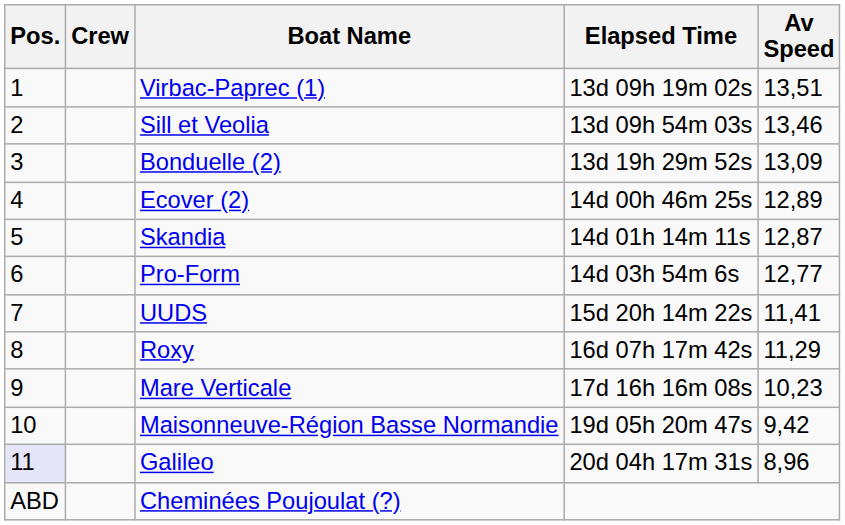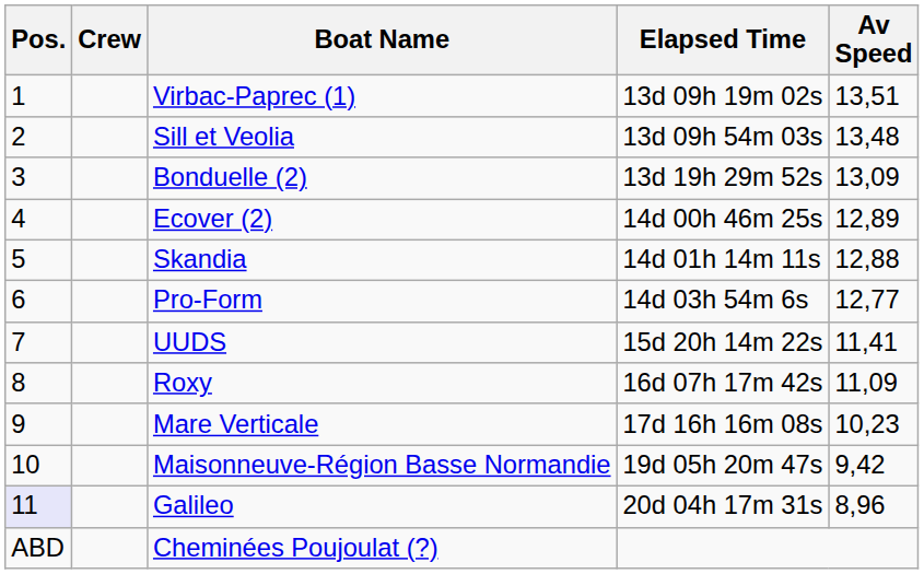Sill et Veolia | Av Speed: 13,46 -> 13,48
Skandia | Av Speed: 12,87 -> 12,88
Roxy | Av Speed: 11,29 -> 11,09
